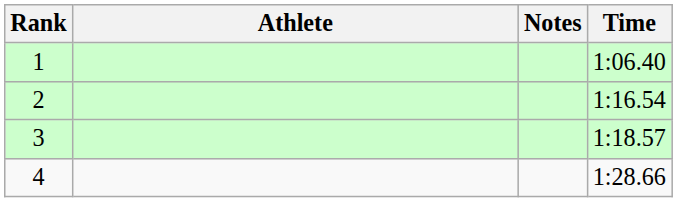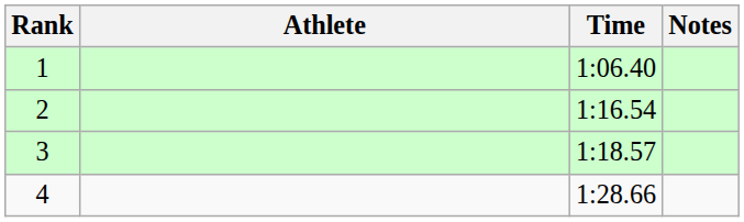columns swapped: Time <-> Notes
